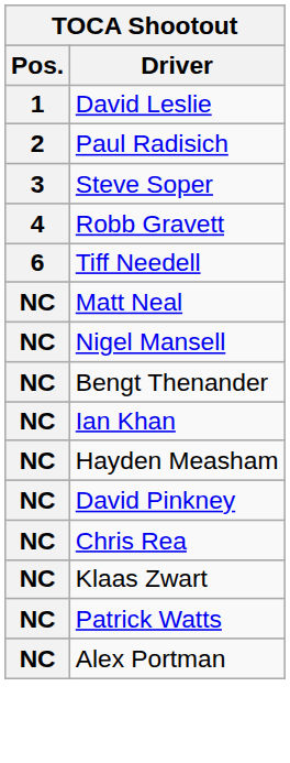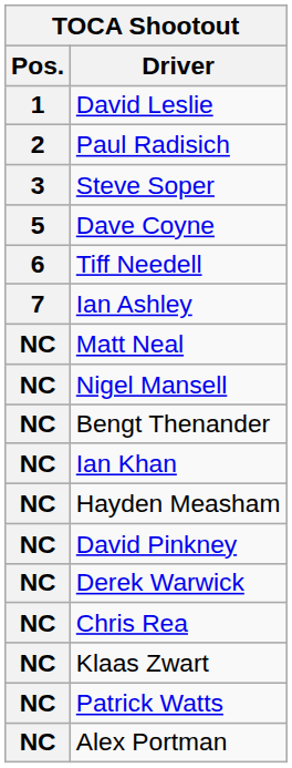- row: 4 | Robb Gravett
+ row: 5 | Dave Coyne
+ row: 7 | Ian Ashley
+ row: NC | Derek Warwick
